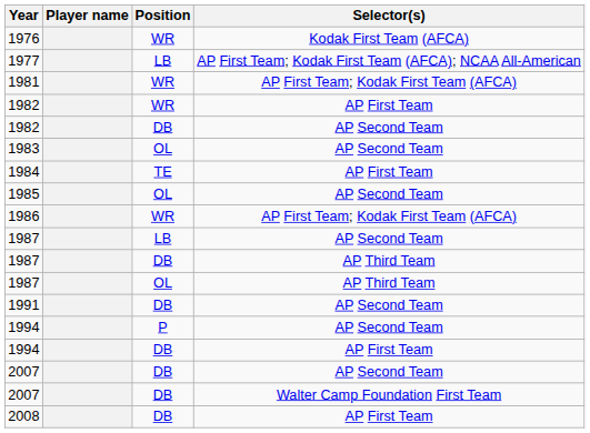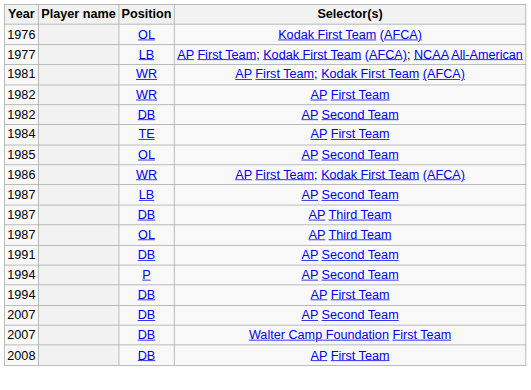1976 | Position: WR -> OL
- row: 1983 | OL | AP Second Team
